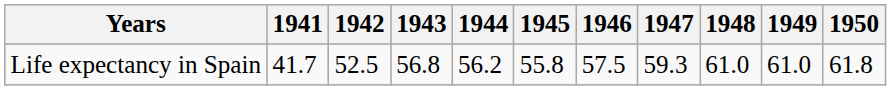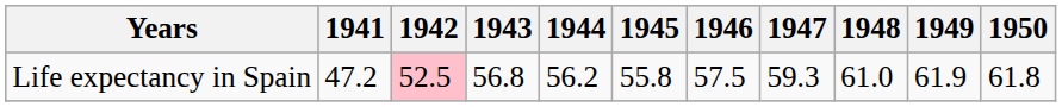Life expectancy in Spain | 1941: 41.7 -> 47.2
Life expectancy in Spain | 1942: no background -> pink background
Life expectancy in Spain | 1949: 61.0 -> 61.9
